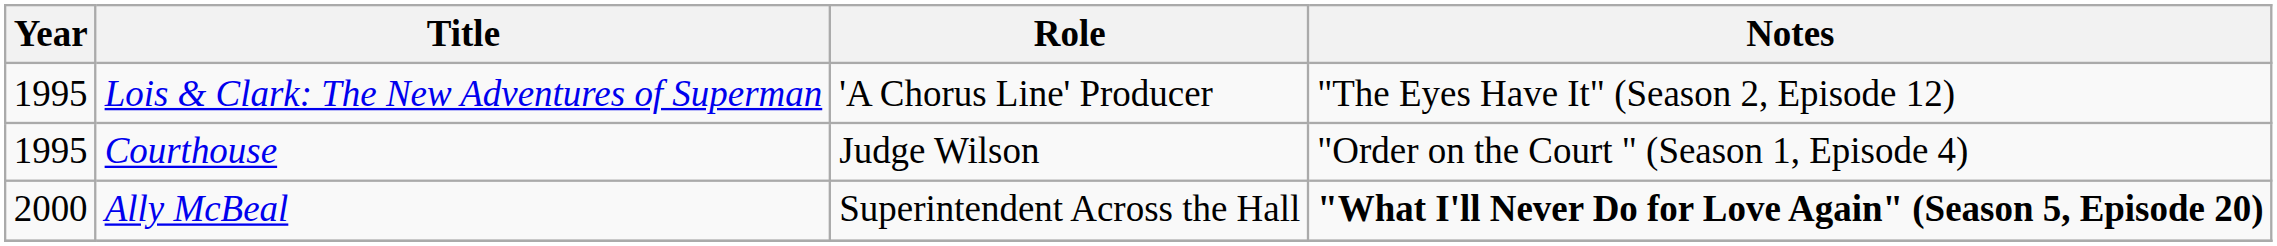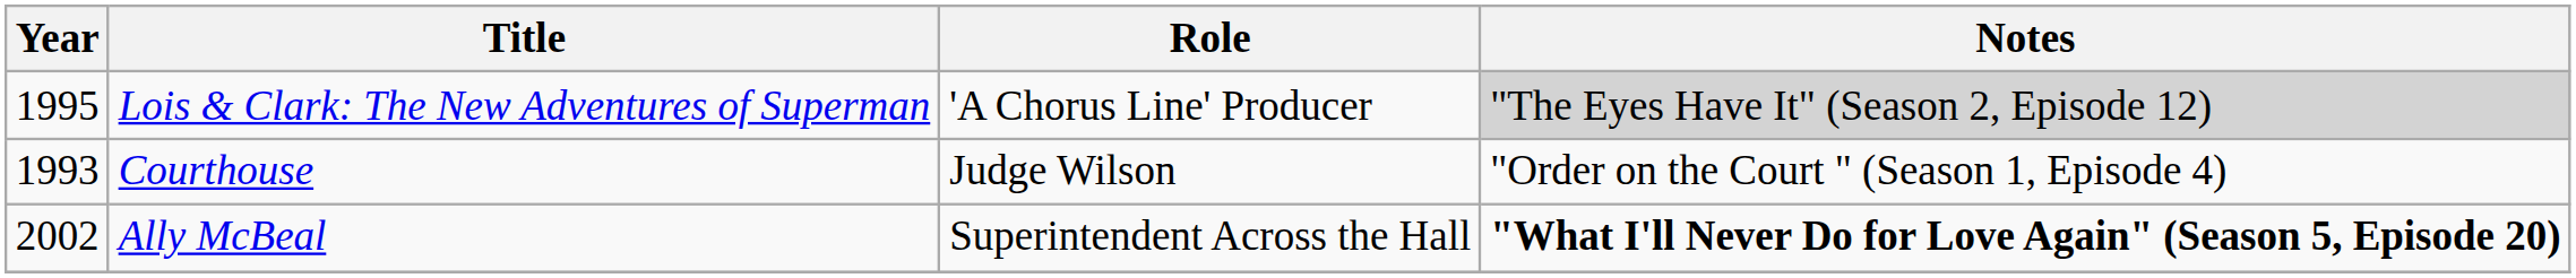Lois & Clark: The New Adventures of Superman | Notes: no background -> lightgrey background
Courthouse | Year: 1995 -> 1993
Ally McBeal | Year: 2000 -> 2002
